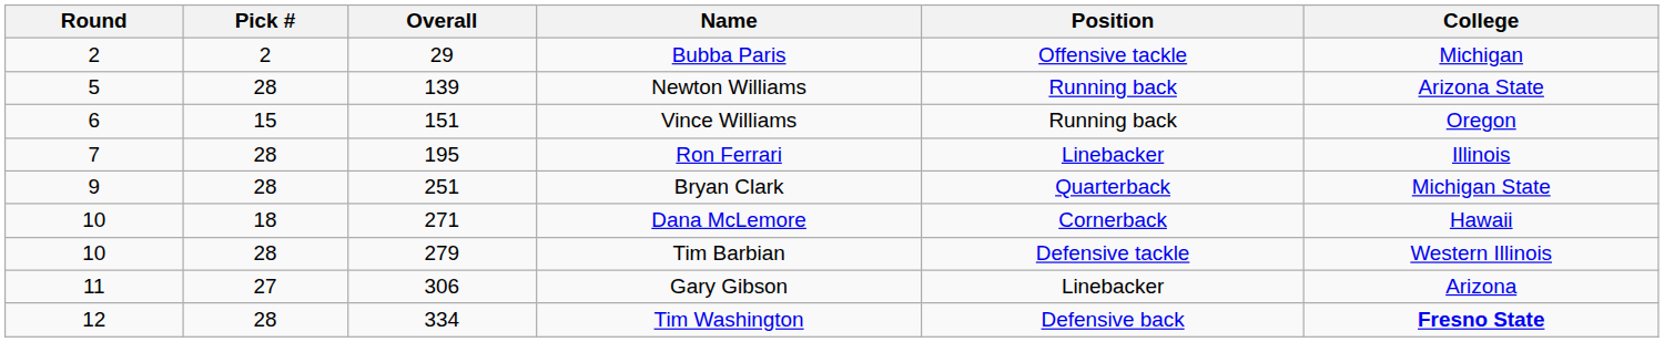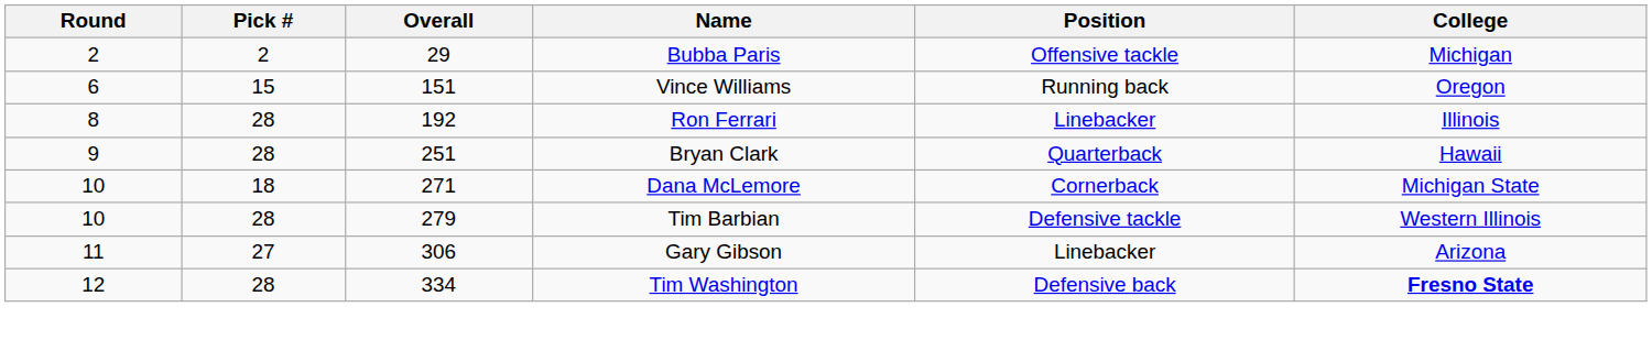- row: 5 | 28 | 139 | Newton Williams | Running back | Arizona State
Ron Ferrari | Round: 7 -> 8
Ron Ferrari | Overall: 195 -> 192
Bryan Clark | College: Michigan State -> Hawaii
Dana McLemore | College: Hawaii -> Michigan State
